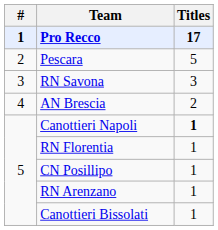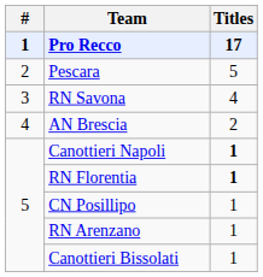RN Savona | Titles: 3 -> 4
RN Florentia | Titles: normal -> bold
